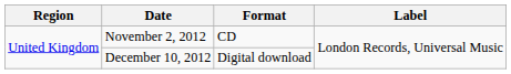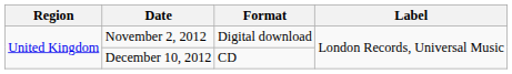November 2, 2012 | Format: CD -> Digital download
December 10, 2012 | Format: Digital download -> CD
